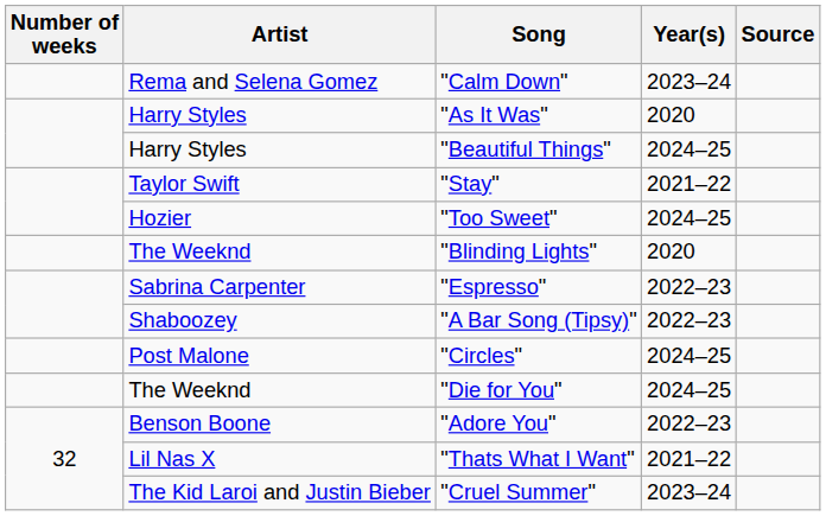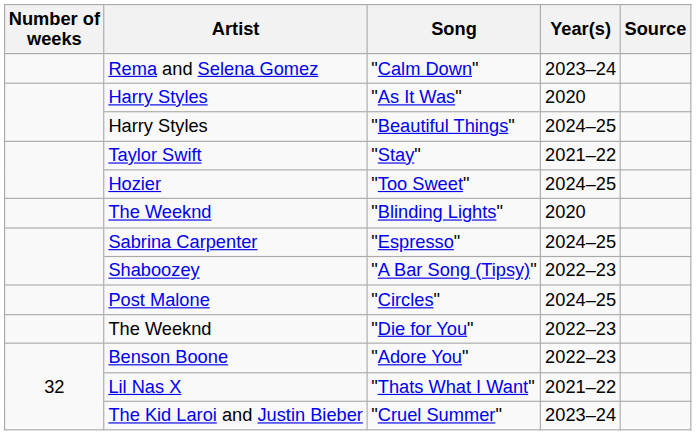"Espresso" | Year(s): 2022–23 -> 2024–25
"Die for You" | Year(s): 2024–25 -> 2022–23
